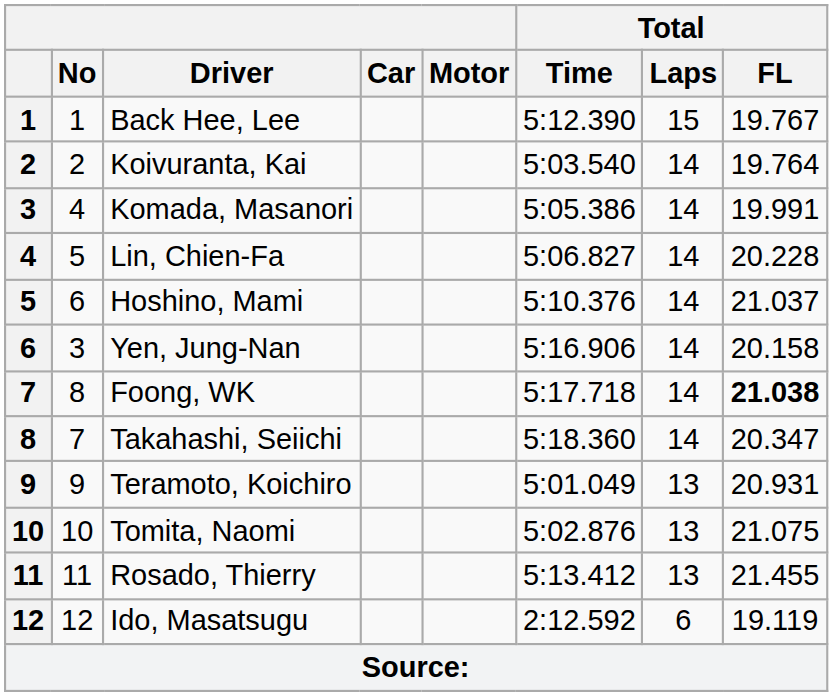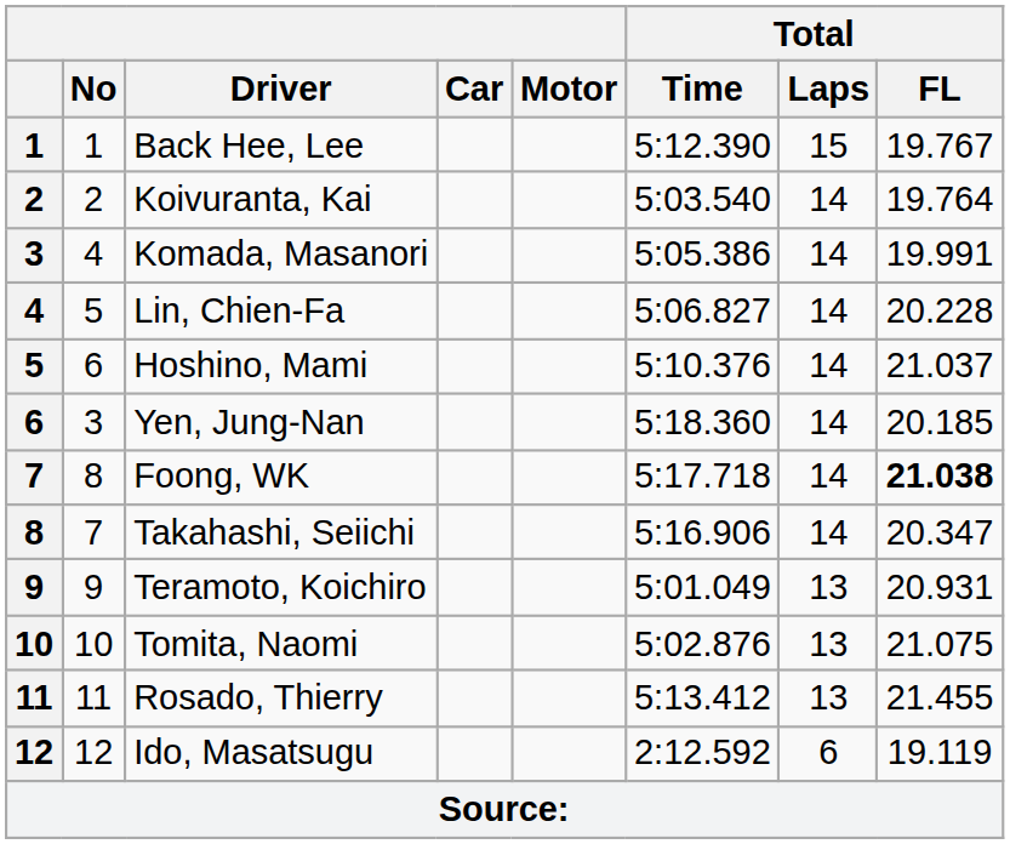Yen, Jung-Nan | Total / Time: 5:16.906 -> 5:18.360
Yen, Jung-Nan | Total / FL: 20.158 -> 20.185
Takahashi, Seiichi | Total / Time: 5:18.360 -> 5:16.906
